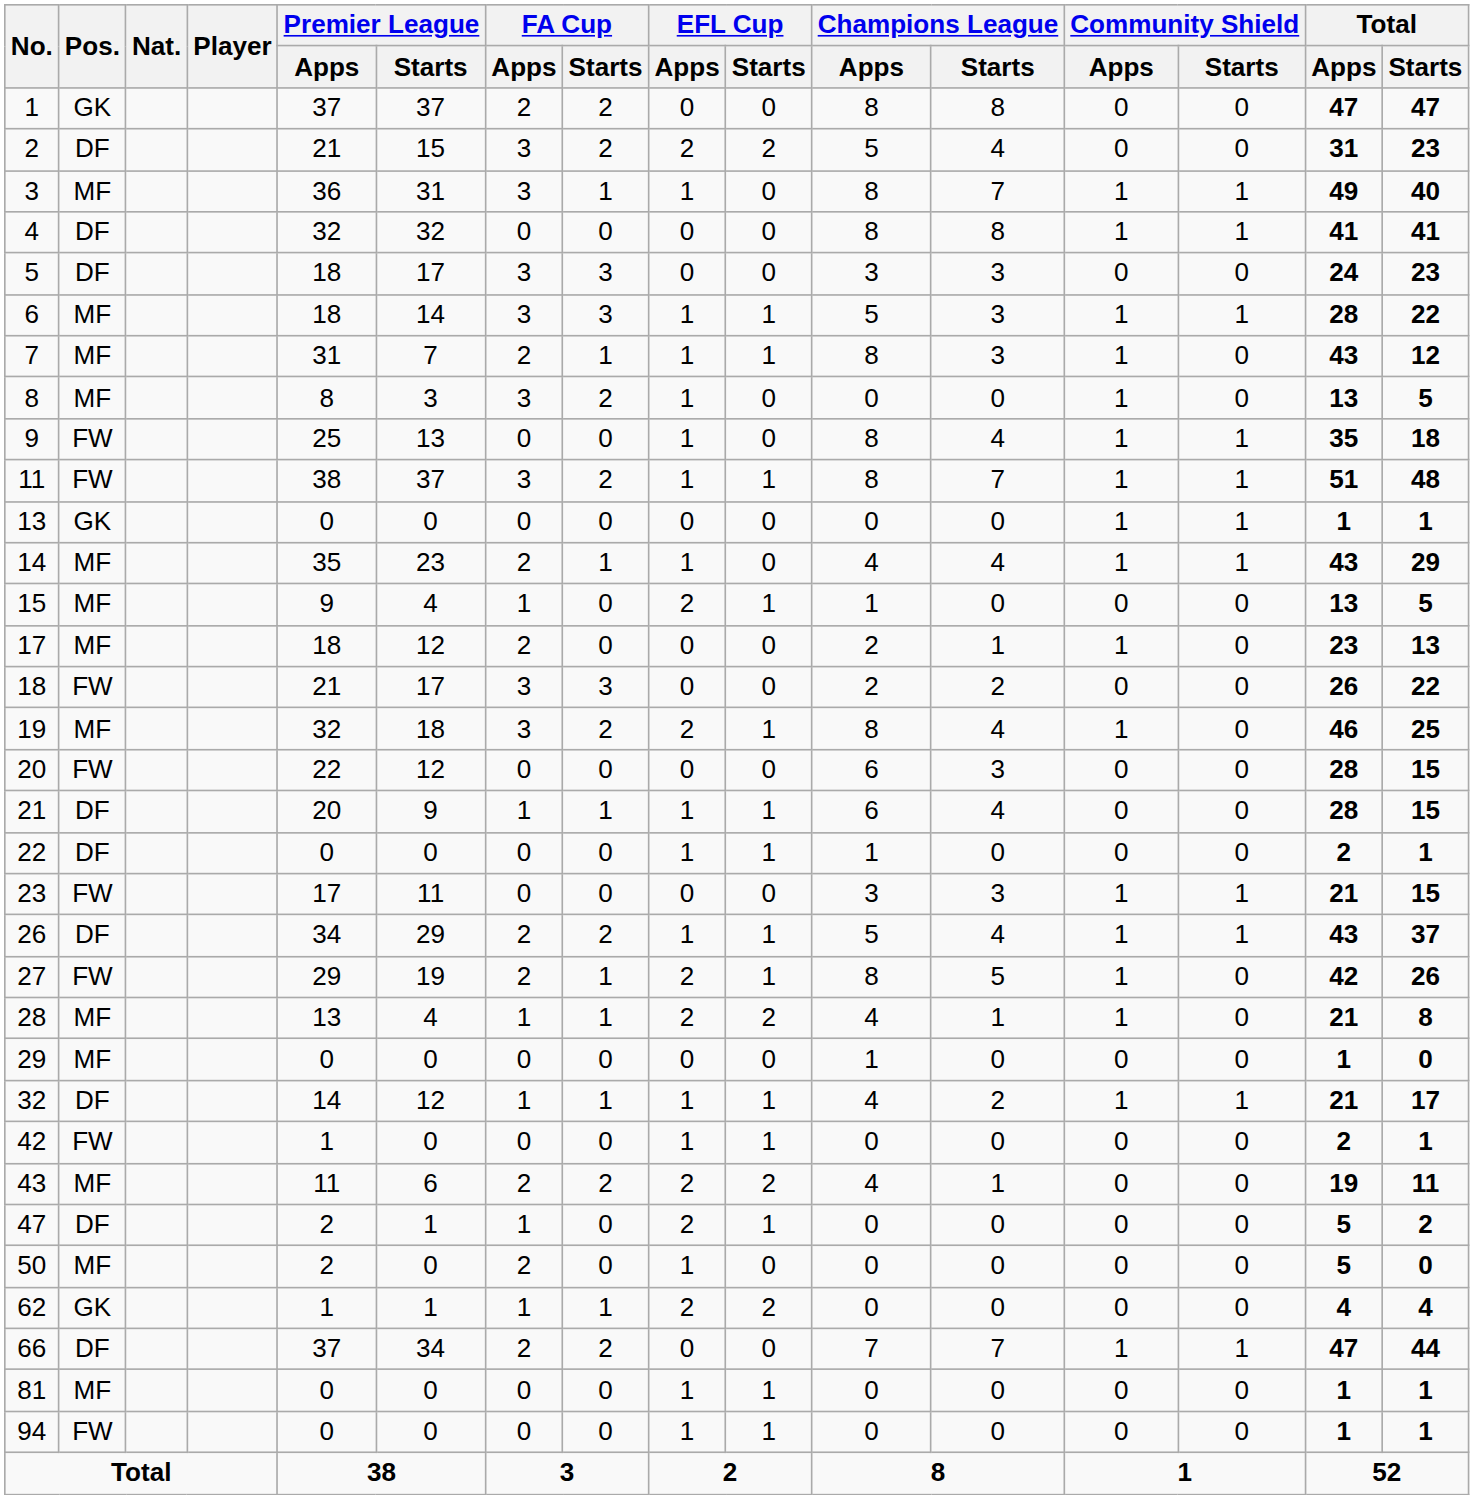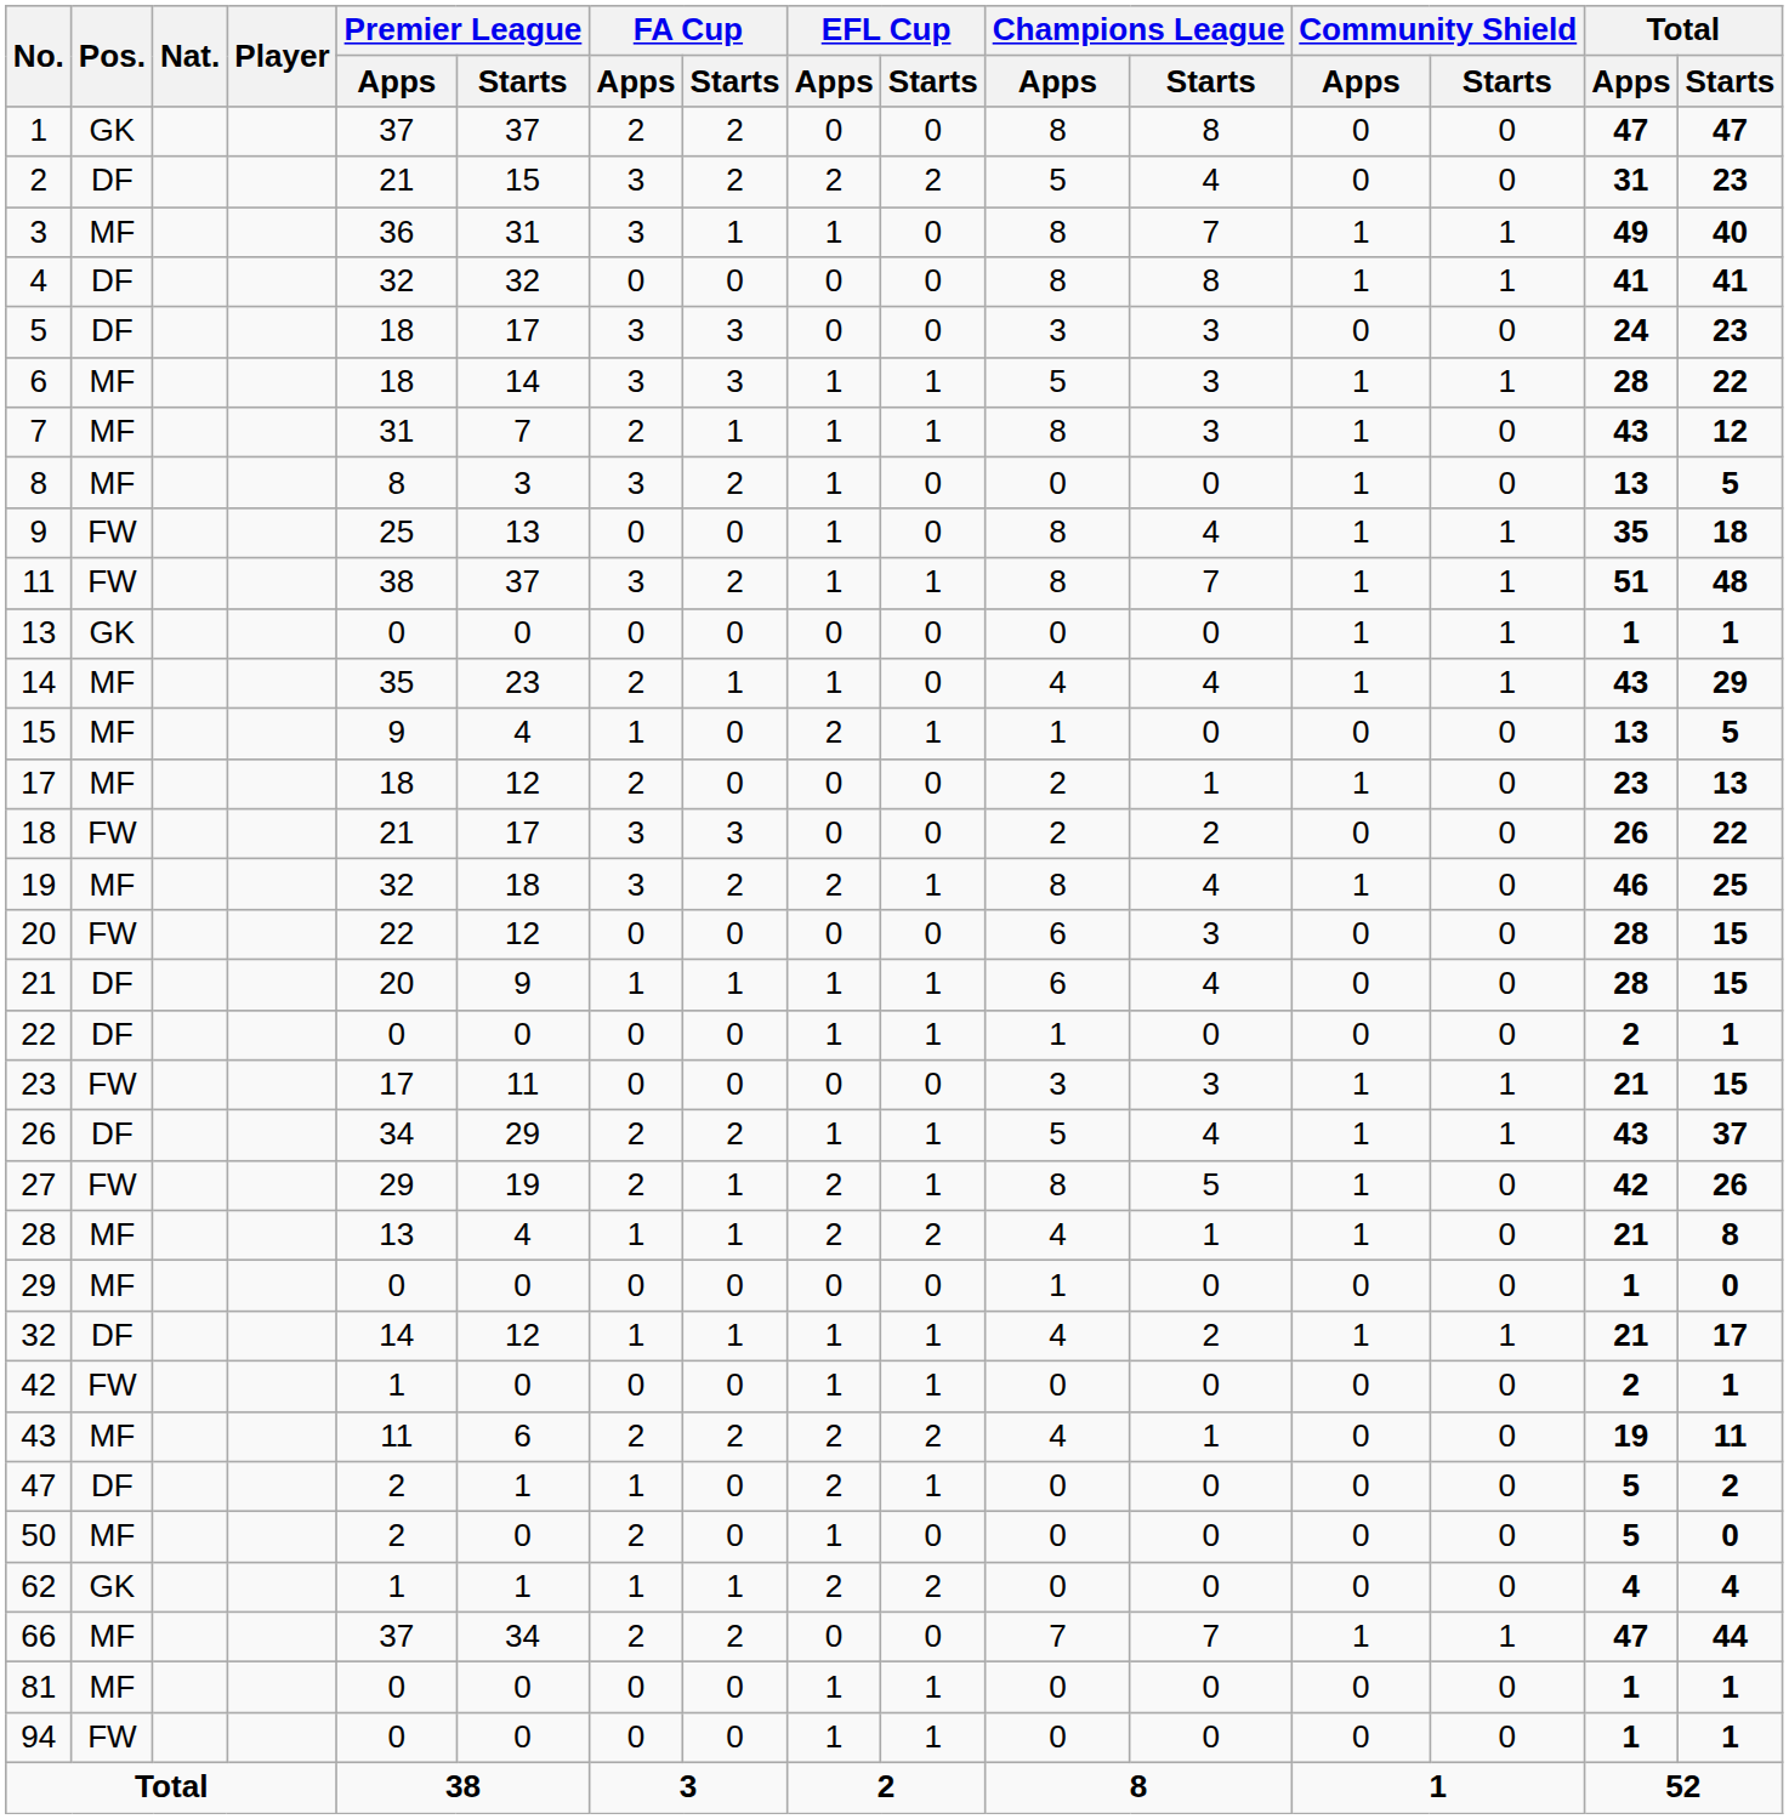66 | Pos.: DF -> MF
